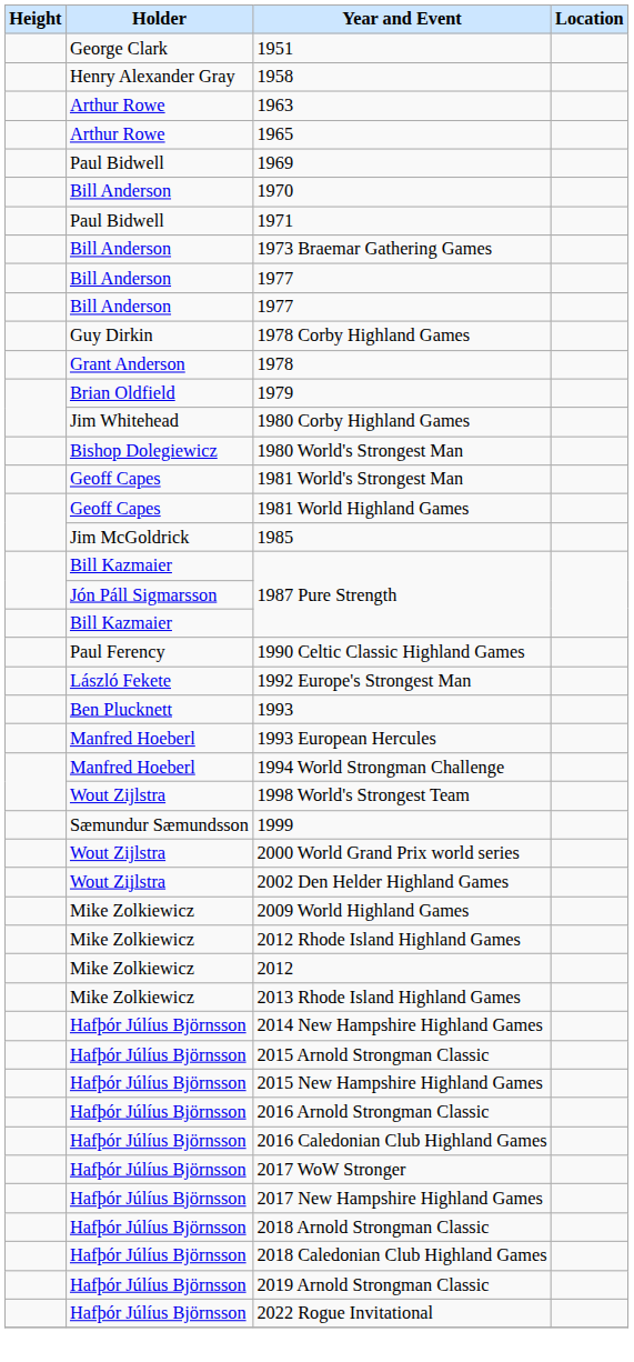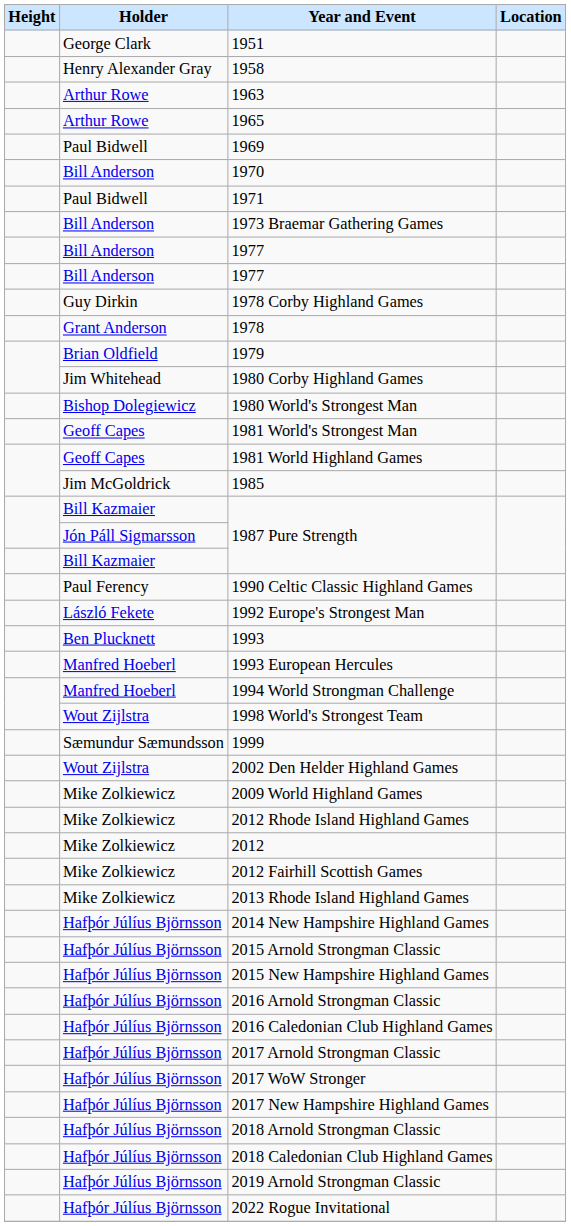- row: Wout Zijlstra | 2000 World Grand Prix world series
+ row: Mike Zolkiewicz | 2012 Fairhill Scottish Games
+ row: Hafþór Júlíus Björnsson | 2017 Arnold Strongman Classic
